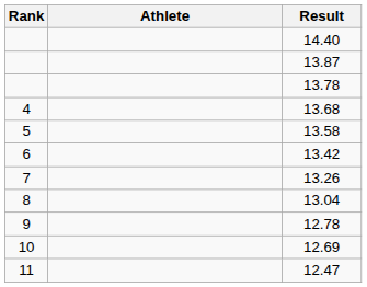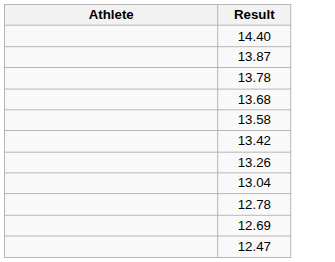- column: Rank | 4 | 5 | 6 | 7 | 8 | 9 | 10 | 11
